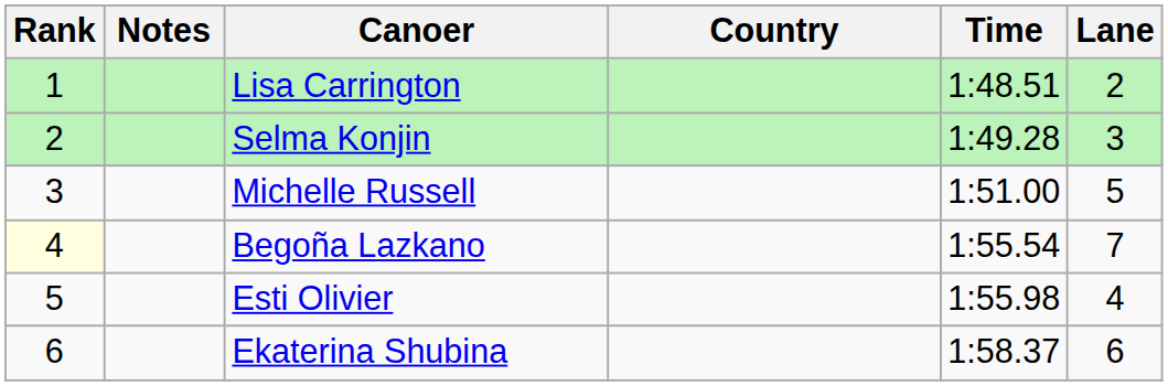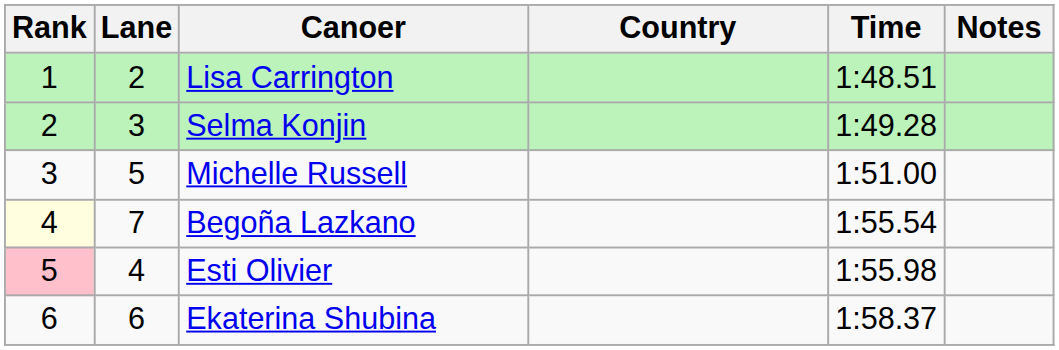columns swapped: Lane <-> Notes
Esti Olivier | Rank: no background -> pink background
